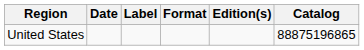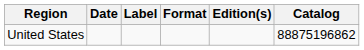United States | Catalog: 88875196865 -> 88875196862
